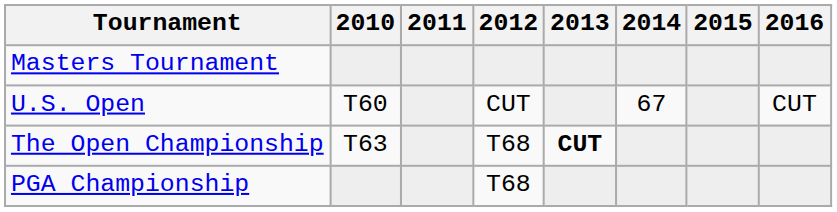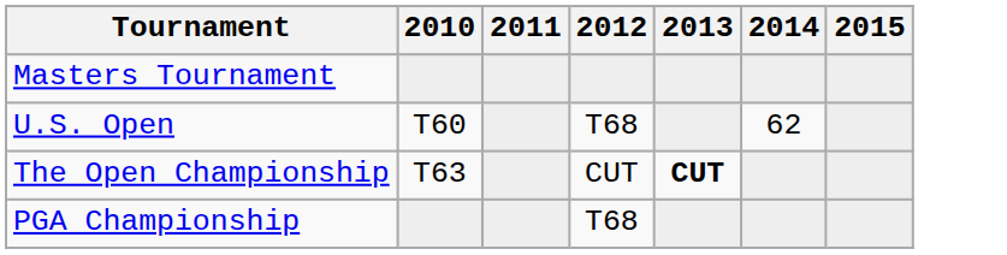- column: 2016 | CUT
U.S. Open | 2012: CUT -> T68
U.S. Open | 2014: 67 -> 62
The Open Championship | 2012: T68 -> CUT
